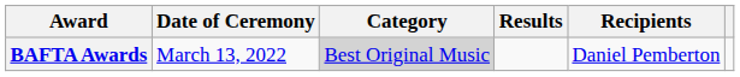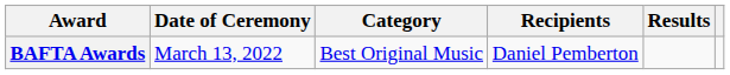columns swapped: Recipients <-> Results
BAFTA Awards | Category: lightgrey background -> no background
